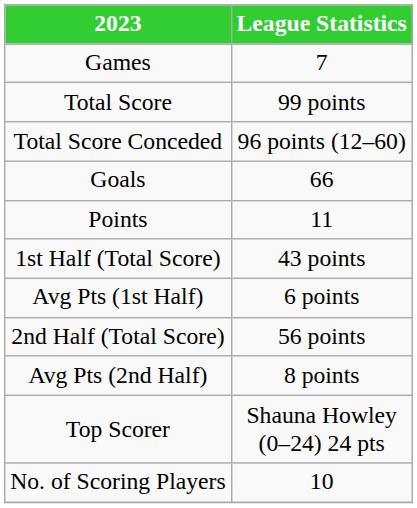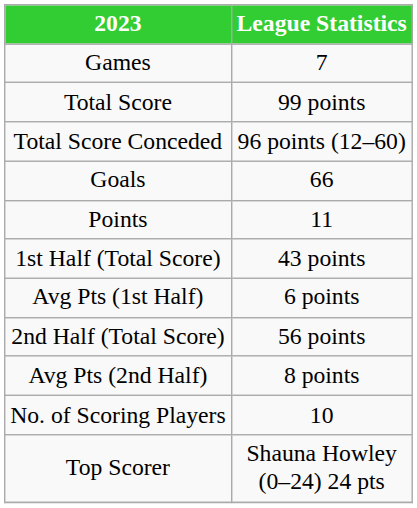rows swapped: No. of Scoring Players <-> Top Scorer
